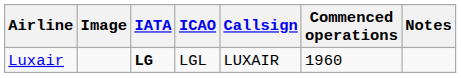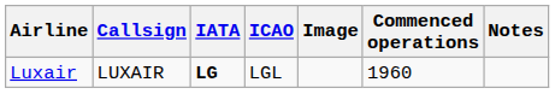columns swapped: Image <-> Callsign
